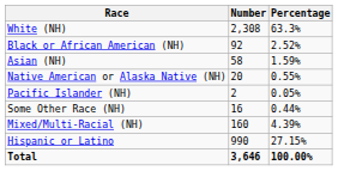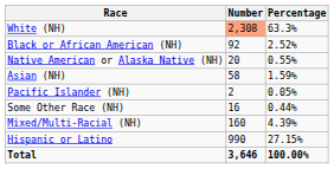White (NH) | Number: no background -> lightsalmon background
rows swapped: Native American or Alaska Native (NH) <-> Asian (NH)
